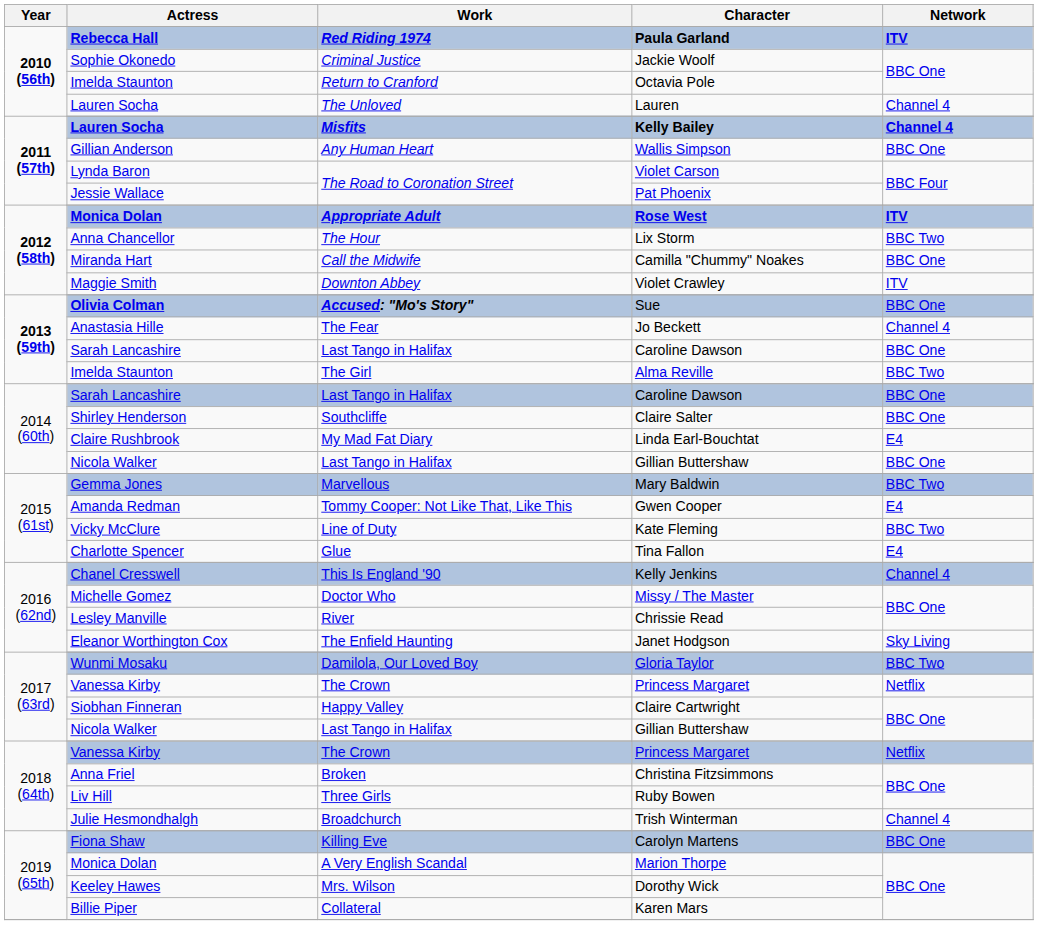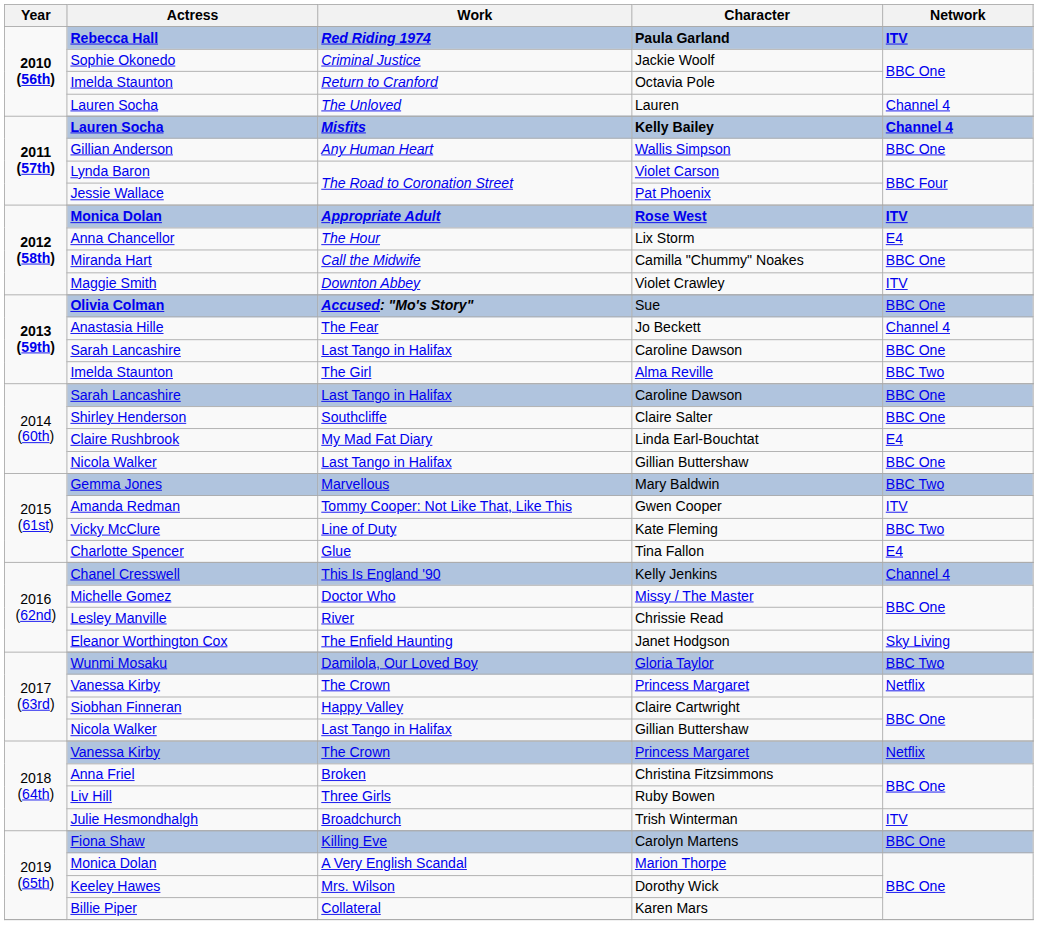Lix Storm | Network: BBC Two -> E4
Gwen Cooper | Network: E4 -> ITV
Trish Winterman | Network: Channel 4 -> ITV
